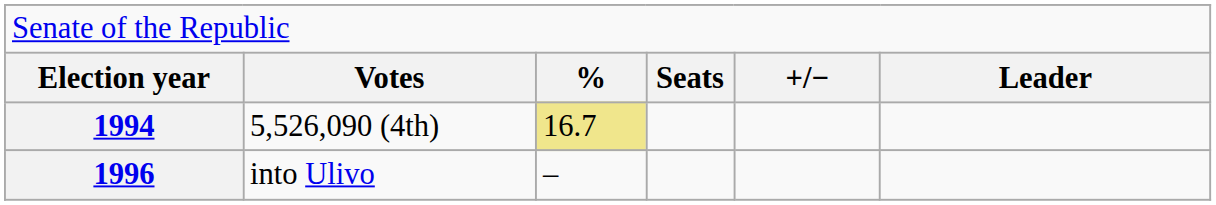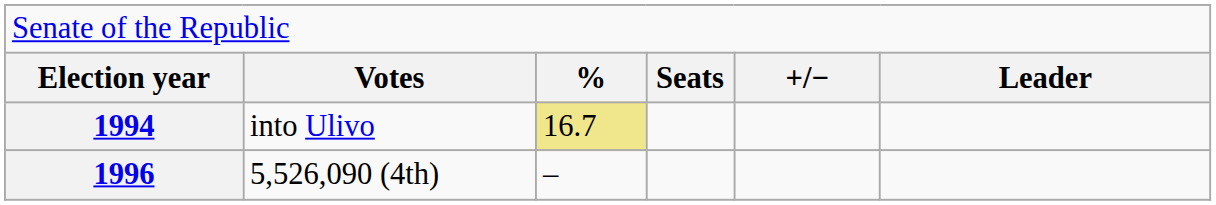1994 | column 2: 5,526,090 (4th) -> into Ulivo
1996 | column 2: into Ulivo -> 5,526,090 (4th)
